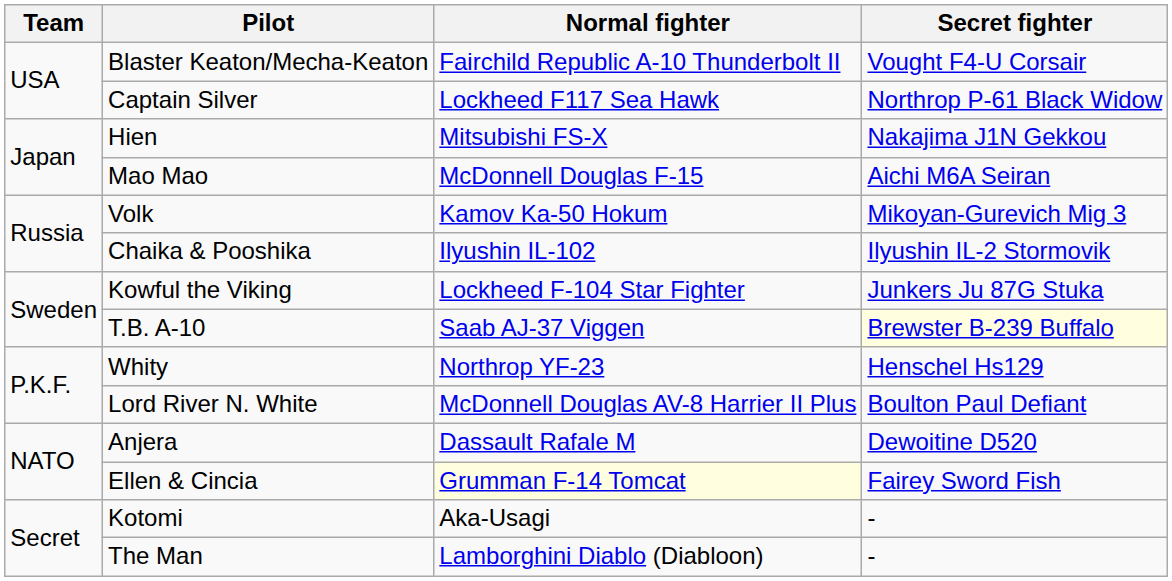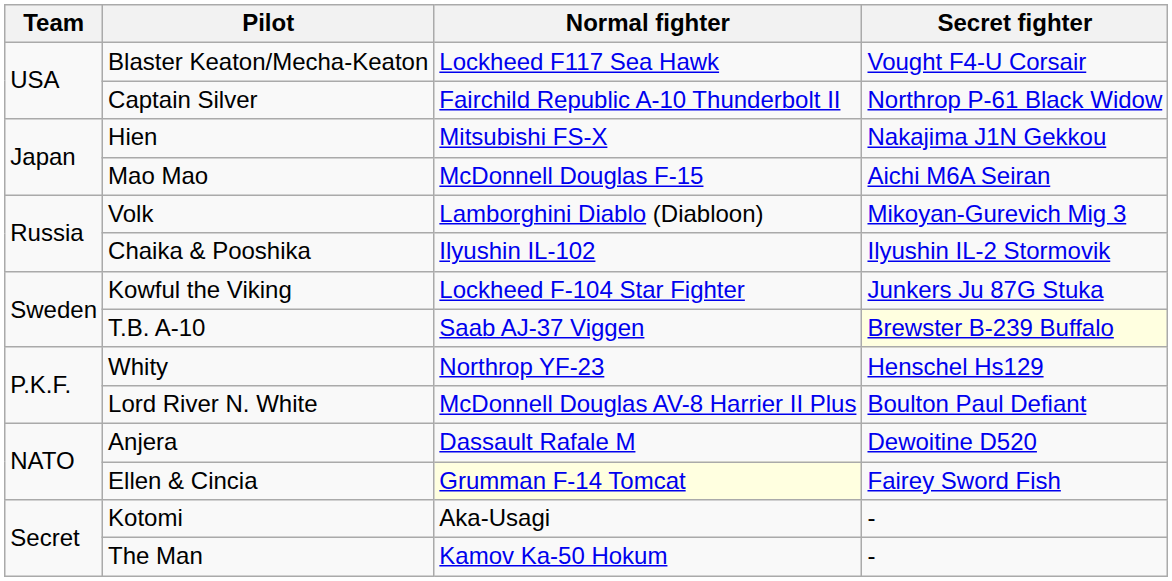Blaster Keaton/Mecha-Keaton | Normal fighter: Fairchild Republic A-10 Thunderbolt II -> Lockheed F117 Sea Hawk
Captain Silver | Normal fighter: Lockheed F117 Sea Hawk -> Fairchild Republic A-10 Thunderbolt II
Volk | Normal fighter: Kamov Ka-50 Hokum -> Lamborghini Diablo (Diabloon)
The Man | Normal fighter: Lamborghini Diablo (Diabloon) -> Kamov Ka-50 Hokum
